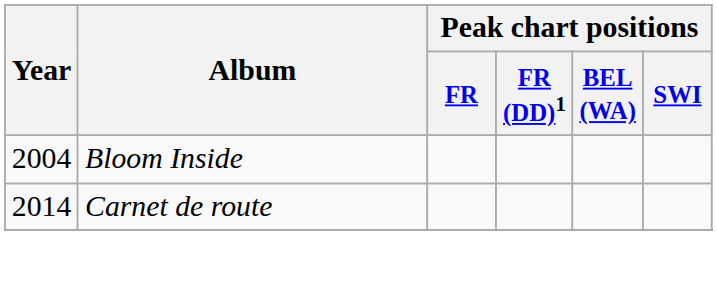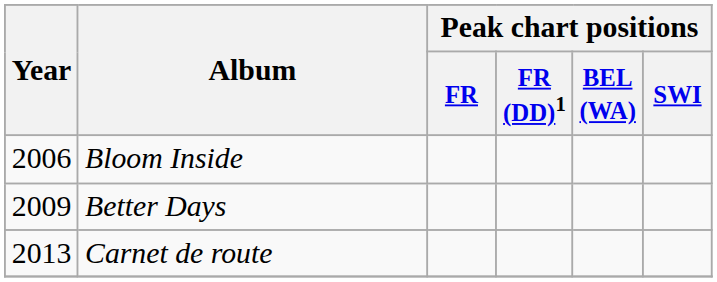Bloom Inside | Year: 2004 -> 2006
+ row: 2009 | Better Days
Carnet de route | Year: 2014 -> 2013
